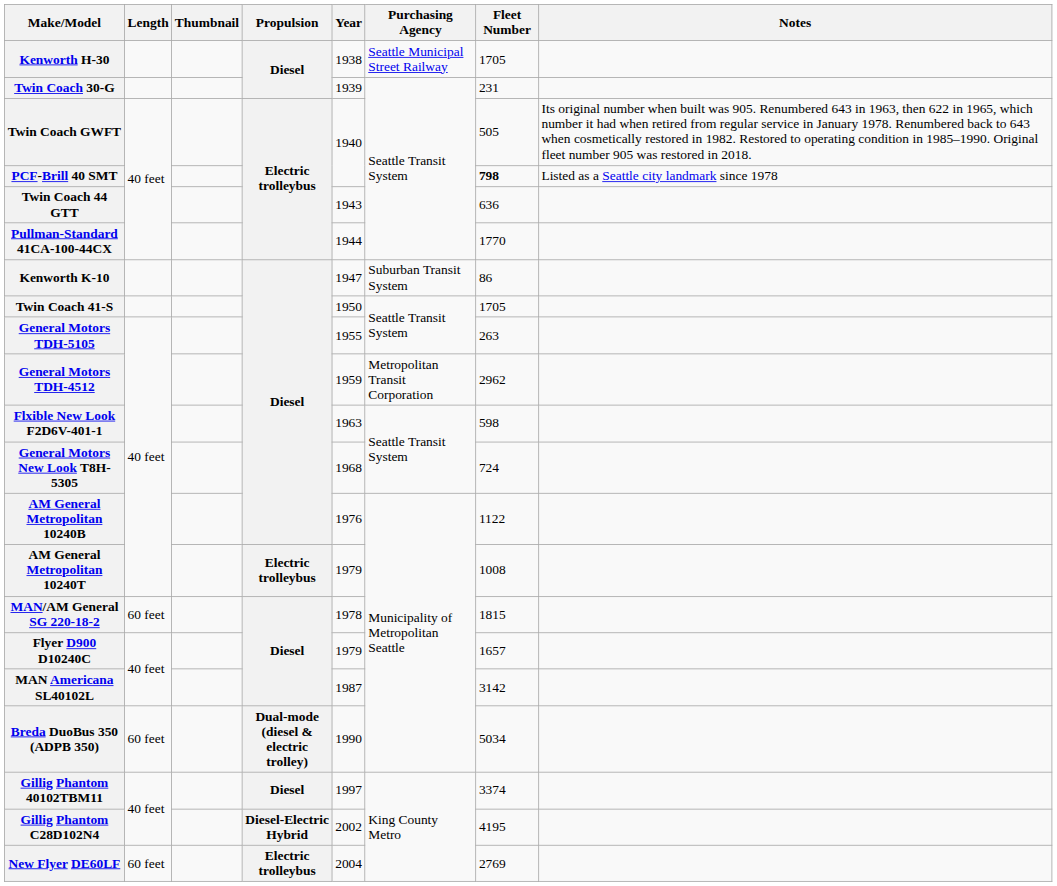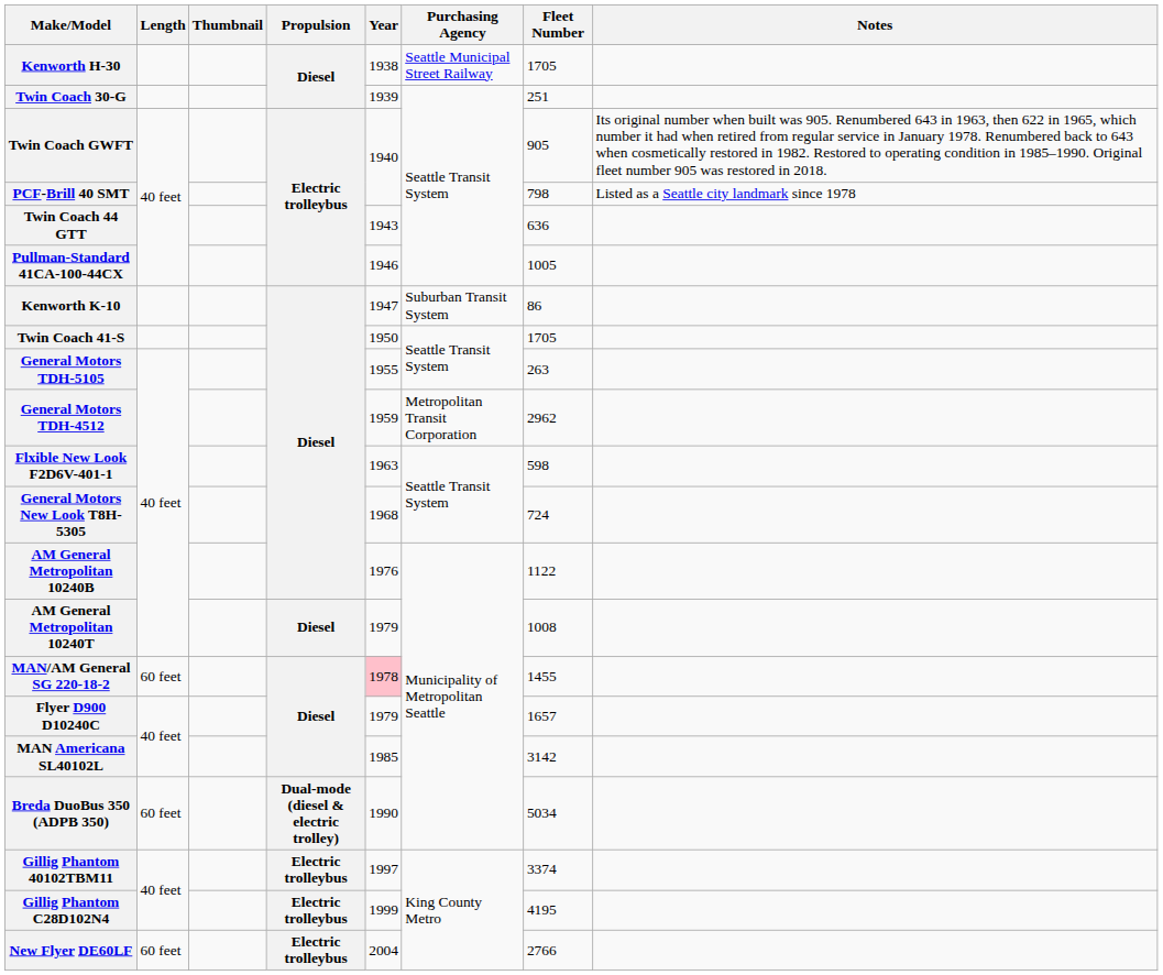Twin Coach 30-G | Fleet Number: 231 -> 251
Twin Coach GWFT | Fleet Number: 505 -> 905
PCF-Brill 40 SMT | Fleet Number: bold -> normal
Pullman-Standard 41CA-100-44CX | Year: 1944 -> 1946
Pullman-Standard 41CA-100-44CX | Fleet Number: 1770 -> 1005
AM General Metropolitan 10240T | Propulsion: Electric trolleybus -> Diesel
MAN/AM General SG 220-18-2 | Year: no background -> pink background
MAN/AM General SG 220-18-2 | Fleet Number: 1815 -> 1455
MAN Americana SL40102L | Year: 1987 -> 1985
Gillig Phantom 40102TBM11 | Propulsion: Diesel -> Electric trolleybus
Gillig Phantom C28D102N4 | Propulsion: Diesel-Electric Hybrid -> Electric trolleybus
Gillig Phantom C28D102N4 | Year: 2002 -> 1999
New Flyer DE60LF | Fleet Number: 2769 -> 2766
